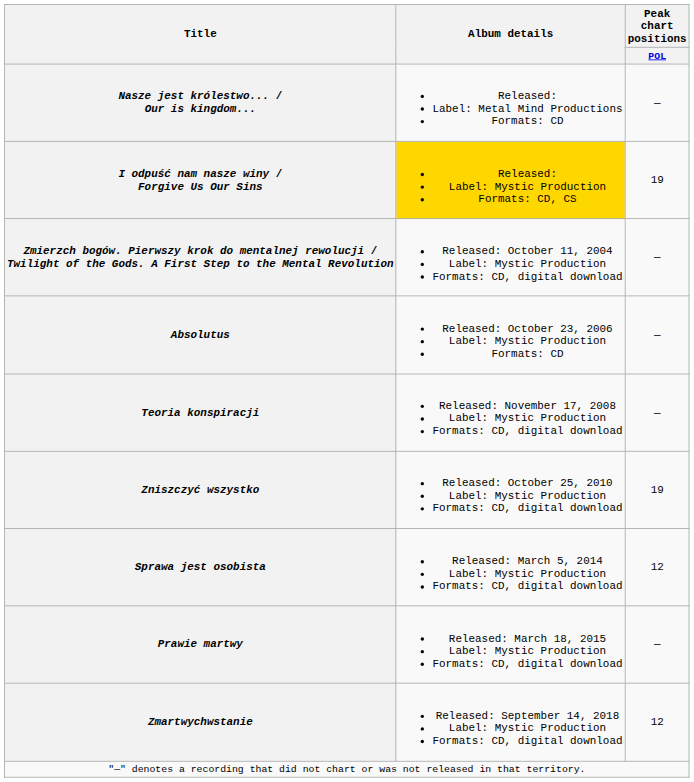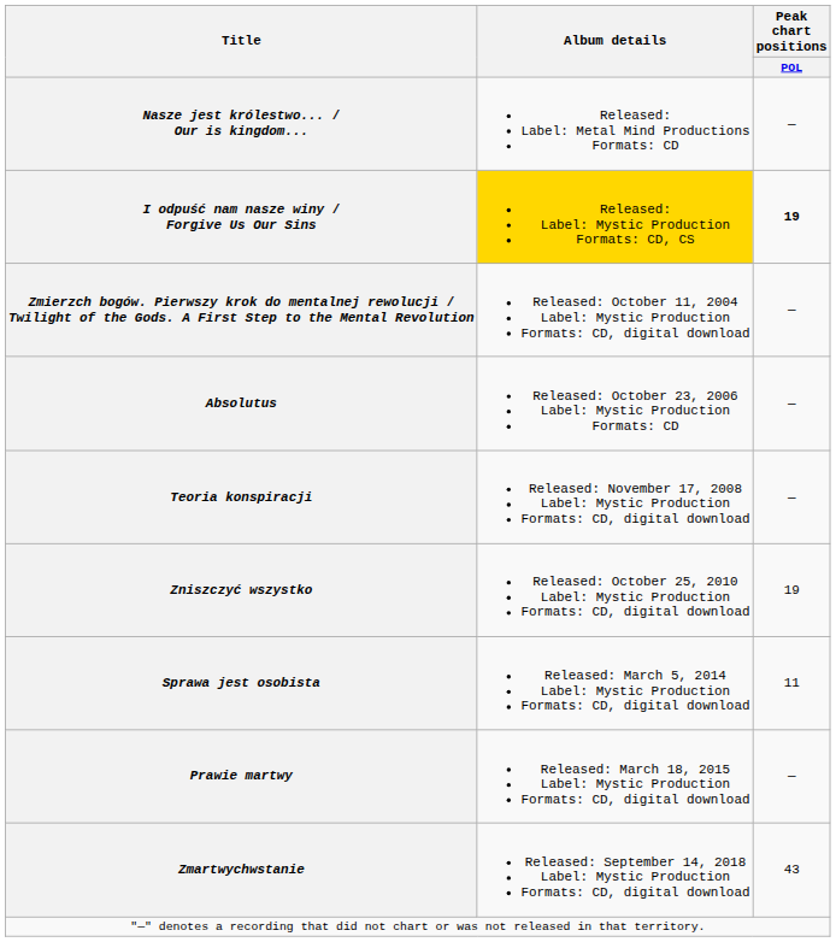I odpuść nam nasze winy / Forgive Us Our Sins | Peak chart positions / POL: normal -> bold
Sprawa jest osobista | Peak chart positions / POL: 12 -> 11
Zmartwychwstanie | Peak chart positions / POL: 12 -> 43
